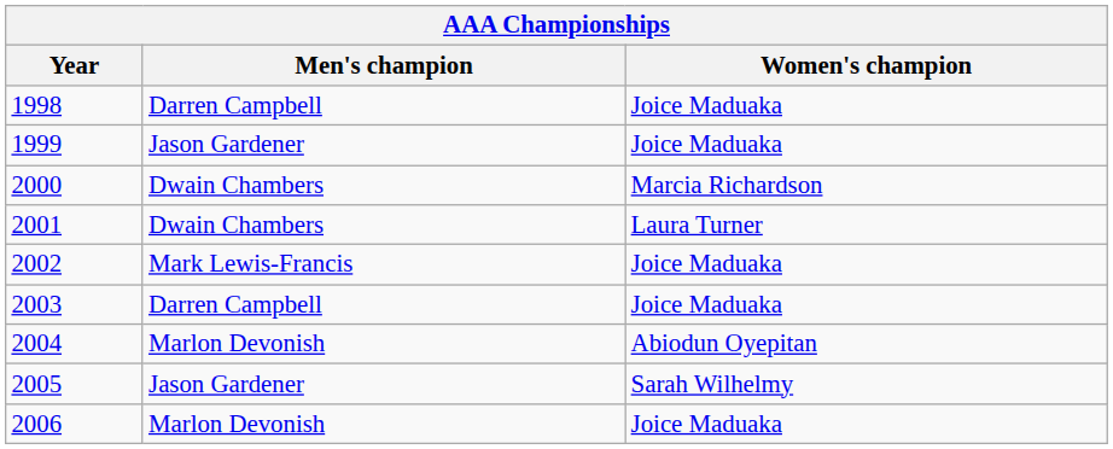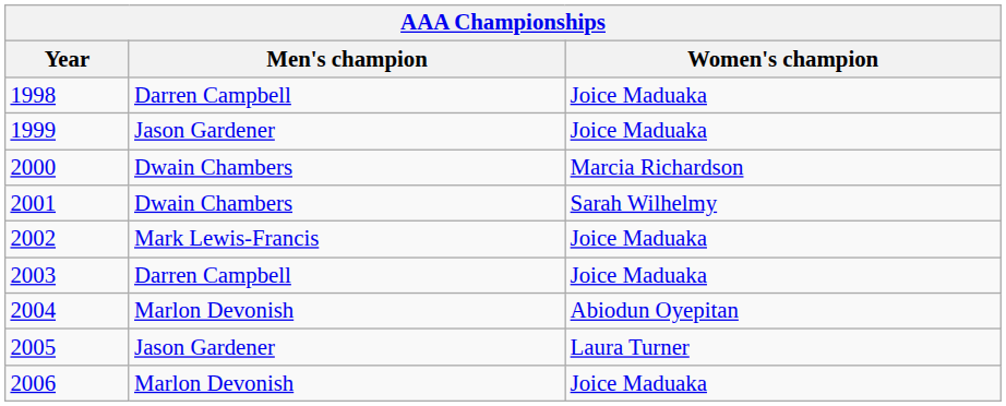2001 | Women's champion: Laura Turner -> Sarah Wilhelmy
2005 | Women's champion: Sarah Wilhelmy -> Laura Turner
